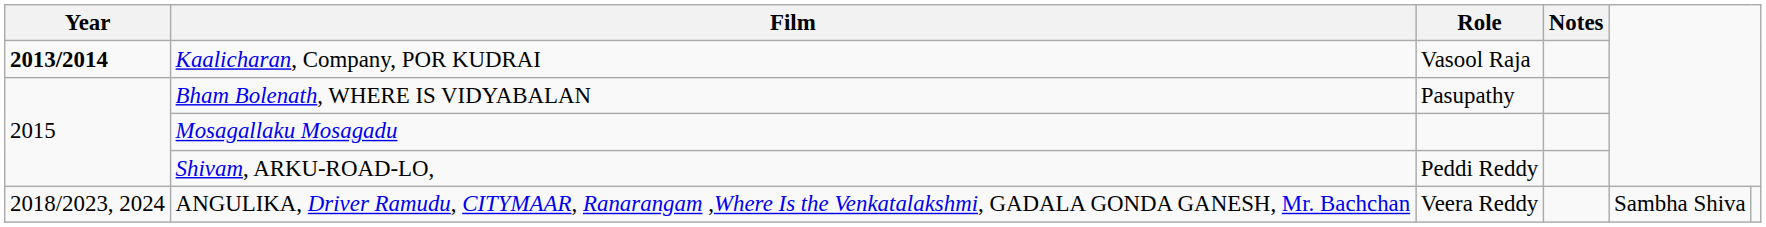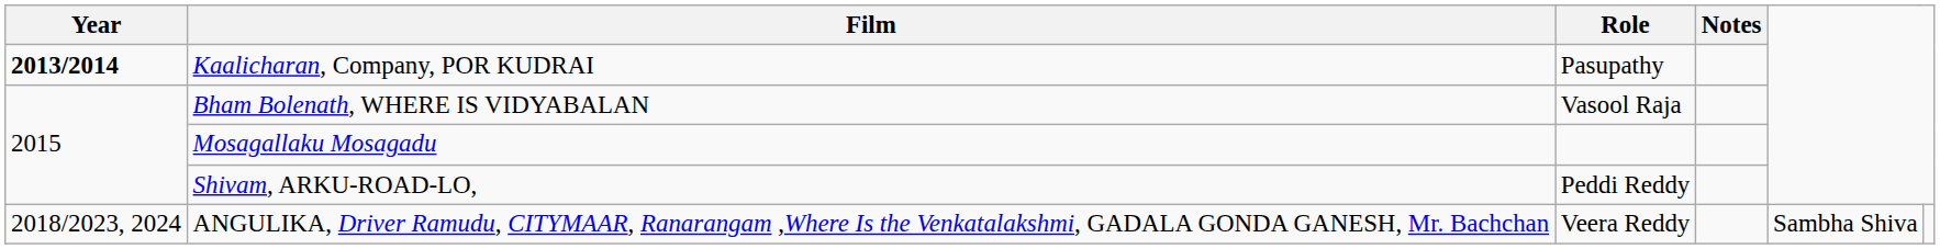Kaalicharan, Company, POR KUDRAI | Role: Vasool Raja -> Pasupathy
Bham Bolenath, WHERE IS VIDYABALAN | Role: Pasupathy -> Vasool Raja
